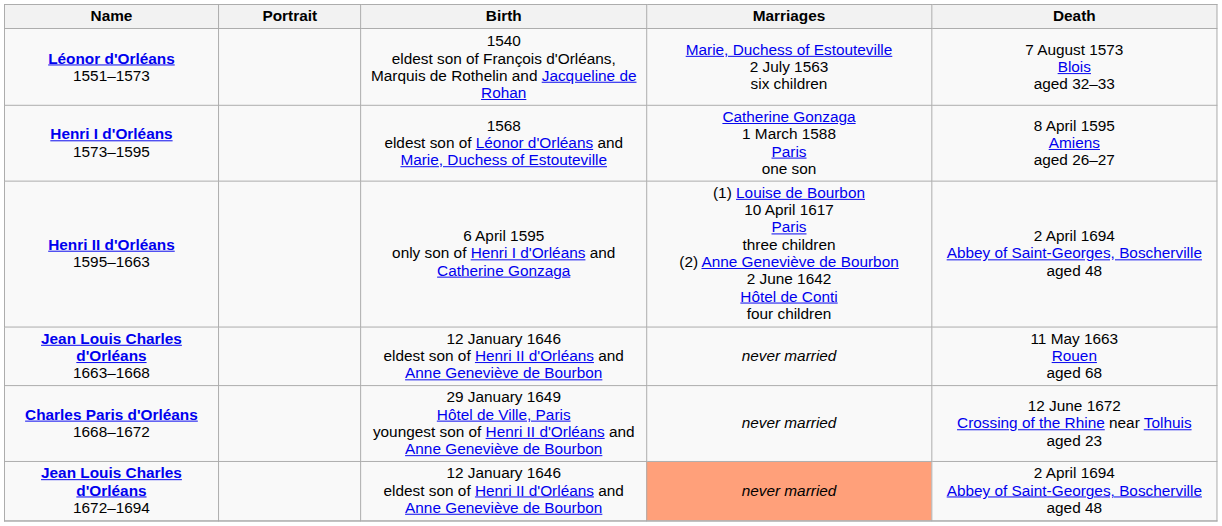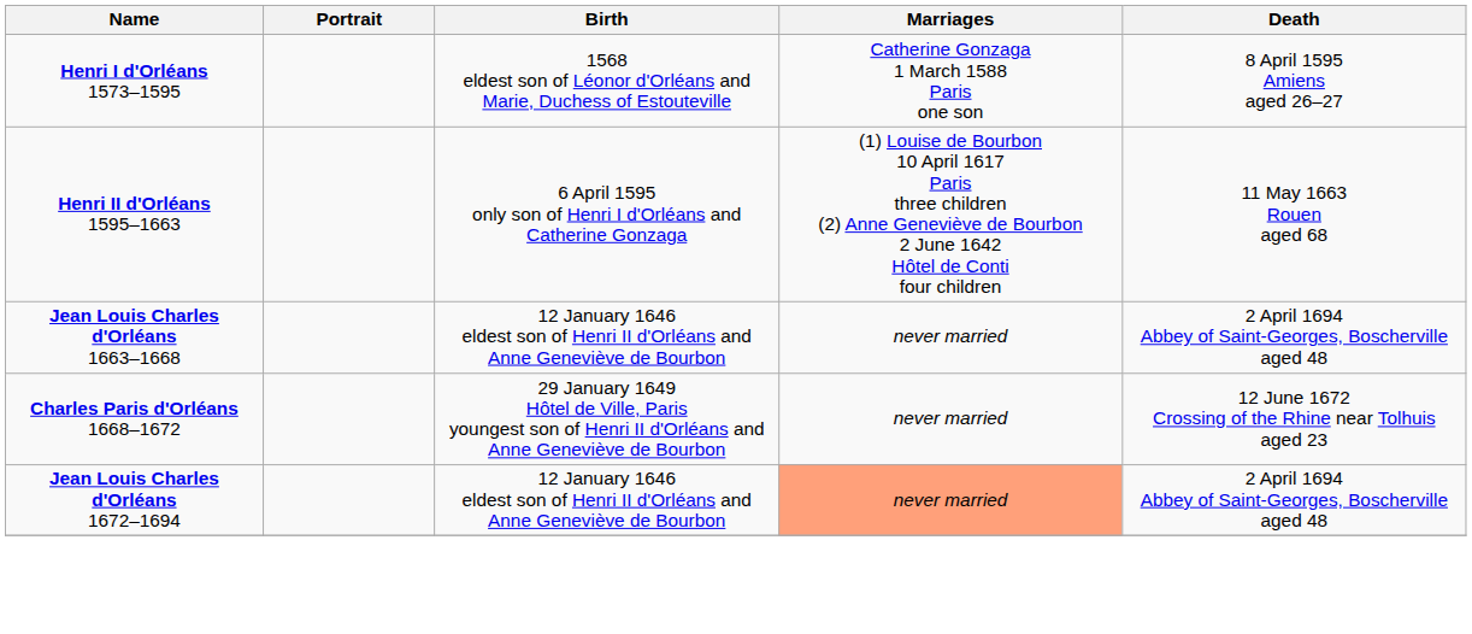- row: Léonor d'Orléans 1551–1573 | 1540 eldest son of François d'Orléans, Marquis de Rothelin and Jacqueline de Rohan | Marie, Duchess of Estouteville 2 July 1563 six children | 7 August 1573 Blois aged 32–33
Henri II d'Orléans 1595–1663 | Death: 2 April 1694 Abbey of Saint-Georges, Boscherville aged 48 -> 11 May 1663 Rouen aged 68
Jean Louis Charles d'Orléans 1663–1668 | Death: 11 May 1663 Rouen aged 68 -> 2 April 1694 Abbey of Saint-Georges, Boscherville aged 48
